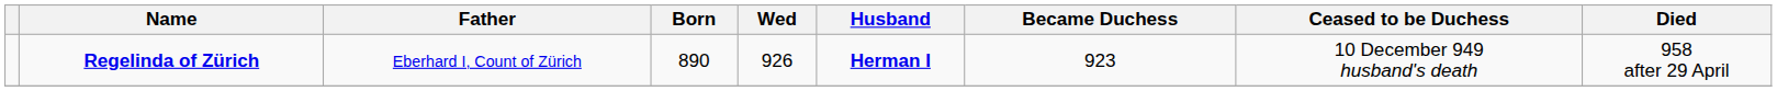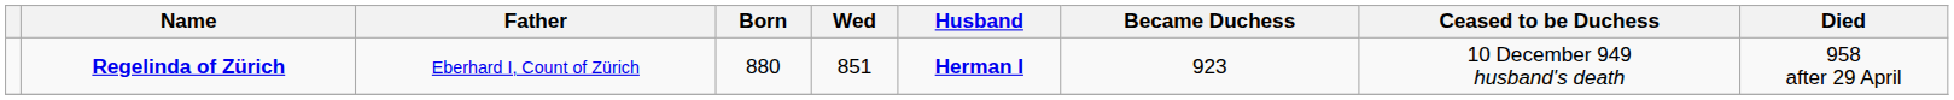Regelinda of Zürich | Born: 890 -> 880
Regelinda of Zürich | Wed: 926 -> 851
